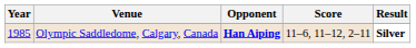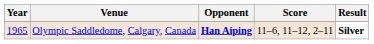Olympic Saddledome, Calgary, Canada | Year: 1985 -> 1965
